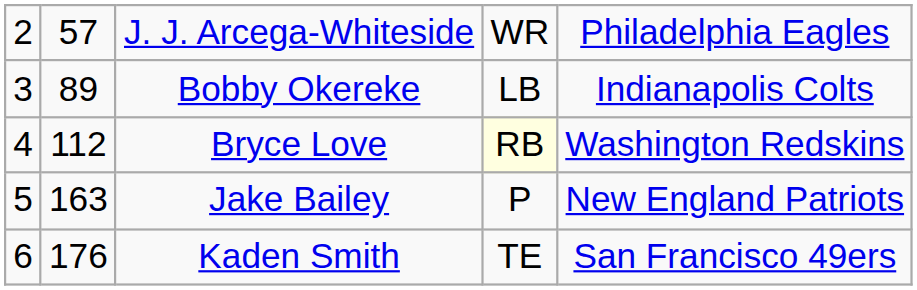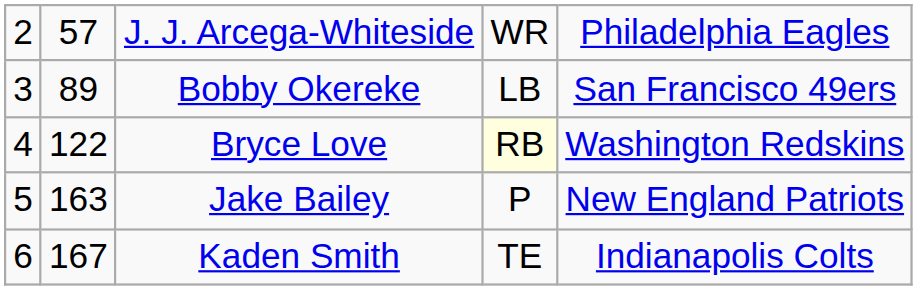Bobby Okereke | column 5: Indianapolis Colts -> San Francisco 49ers
Bryce Love | column 2: 112 -> 122
Kaden Smith | column 2: 176 -> 167
Kaden Smith | column 5: San Francisco 49ers -> Indianapolis Colts
